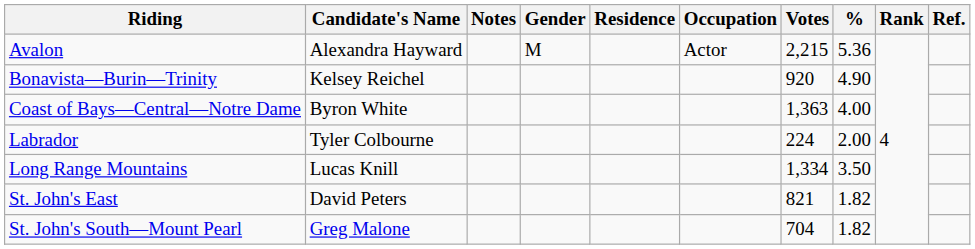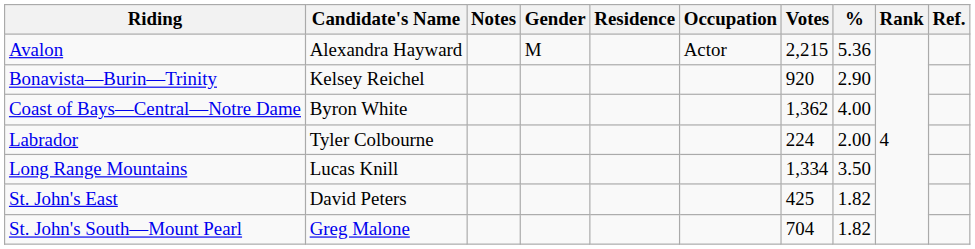Bonavista—Burin—Trinity | %: 4.90 -> 2.90
Coast of Bays—Central—Notre Dame | Votes: 1,363 -> 1,362
St. John's East | Votes: 821 -> 425
